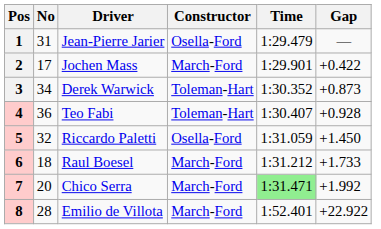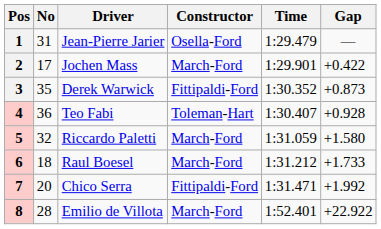3 | No: 34 -> 35
3 | Constructor: Toleman-Hart -> Fittipaldi-Ford
5 | Constructor: Osella-Ford -> March-Ford
5 | Gap: +1.450 -> +1.580
7 | Constructor: March-Ford -> Fittipaldi-Ford
7 | Time: lightgreen background -> no background
